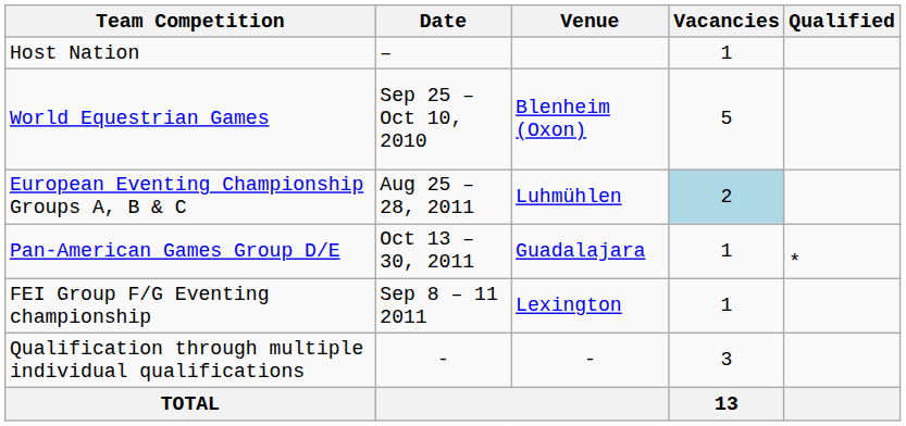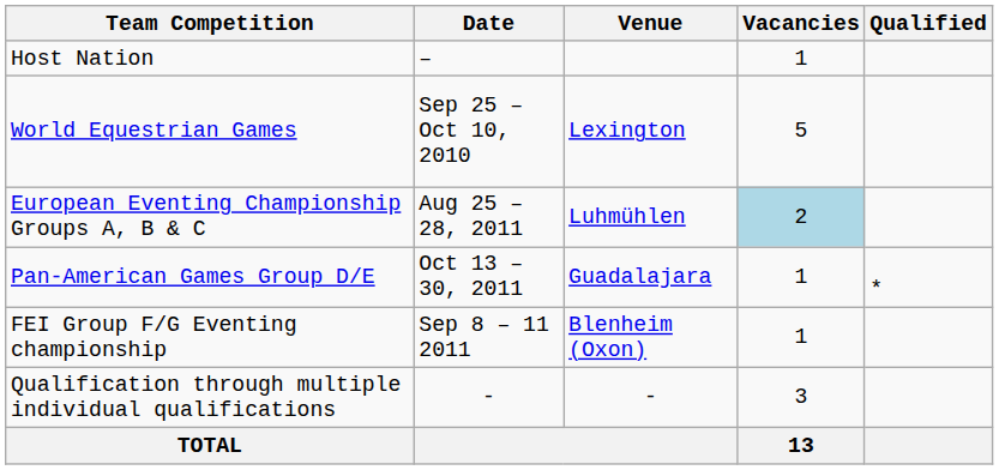World Equestrian Games | Venue: Blenheim (Oxon) -> Lexington
FEI Group F/G Eventing championship | Venue: Lexington -> Blenheim (Oxon)
